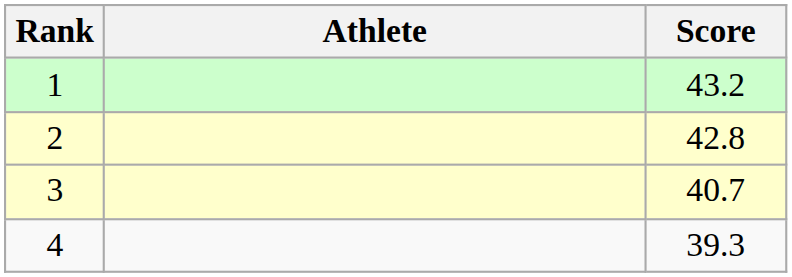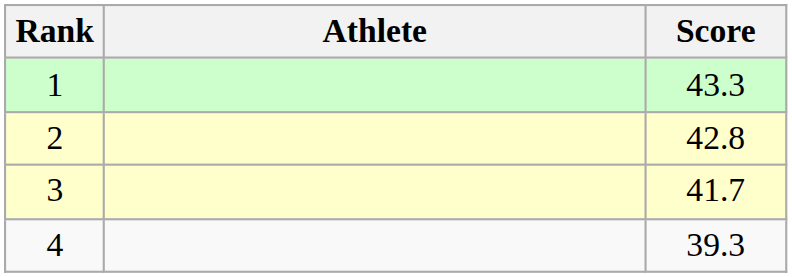1 | Score: 43.2 -> 43.3
3 | Score: 40.7 -> 41.7
